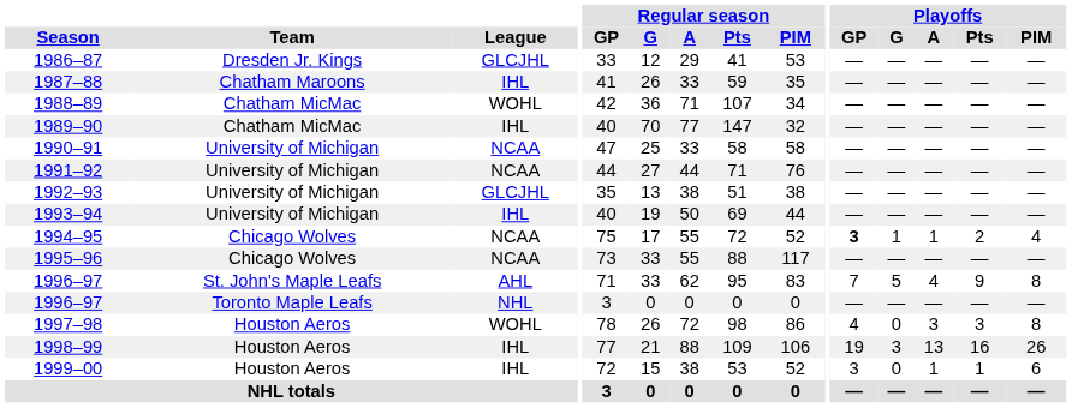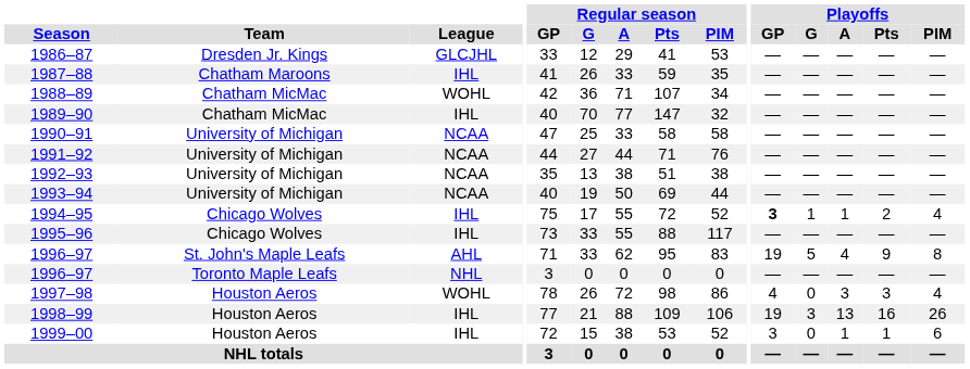1992–93 | League: GLCJHL -> NCAA
1993–94 | League: IHL -> NCAA
1994–95 | League: NCAA -> IHL
1995–96 | League: NCAA -> IHL
1996–97 / St. John's Maple Leafs | Playoffs / GP: 7 -> 19
1997–98 | Playoffs / PIM: 8 -> 4
